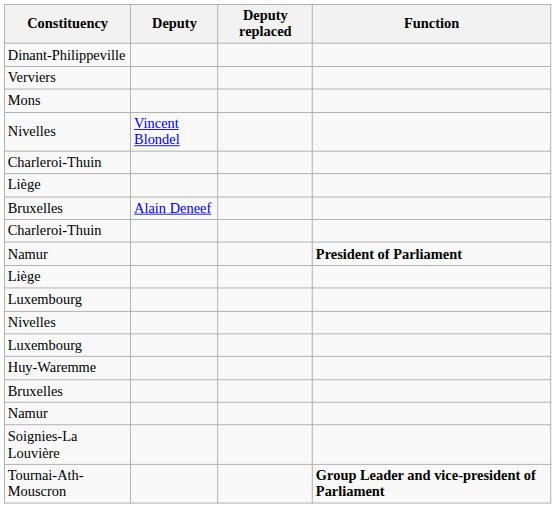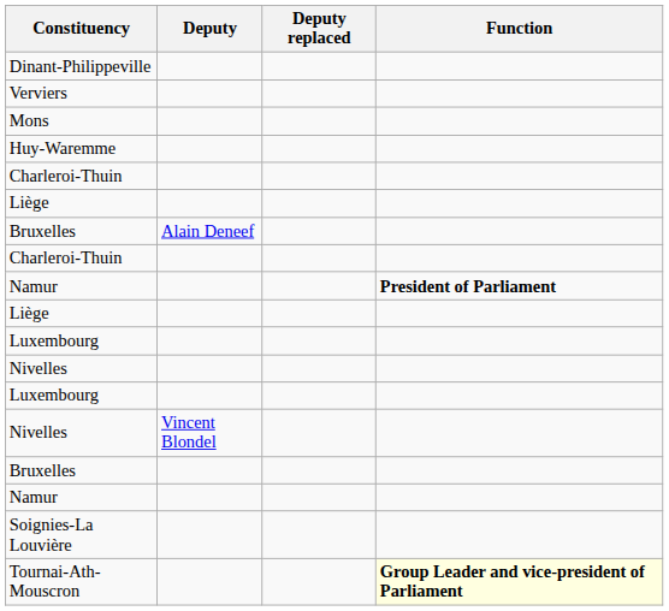rows swapped: Nivelles / Vincent Blondel <-> Huy-Waremme
Tournai-Ath-Mouscron | Function: no background -> lightyellow background
